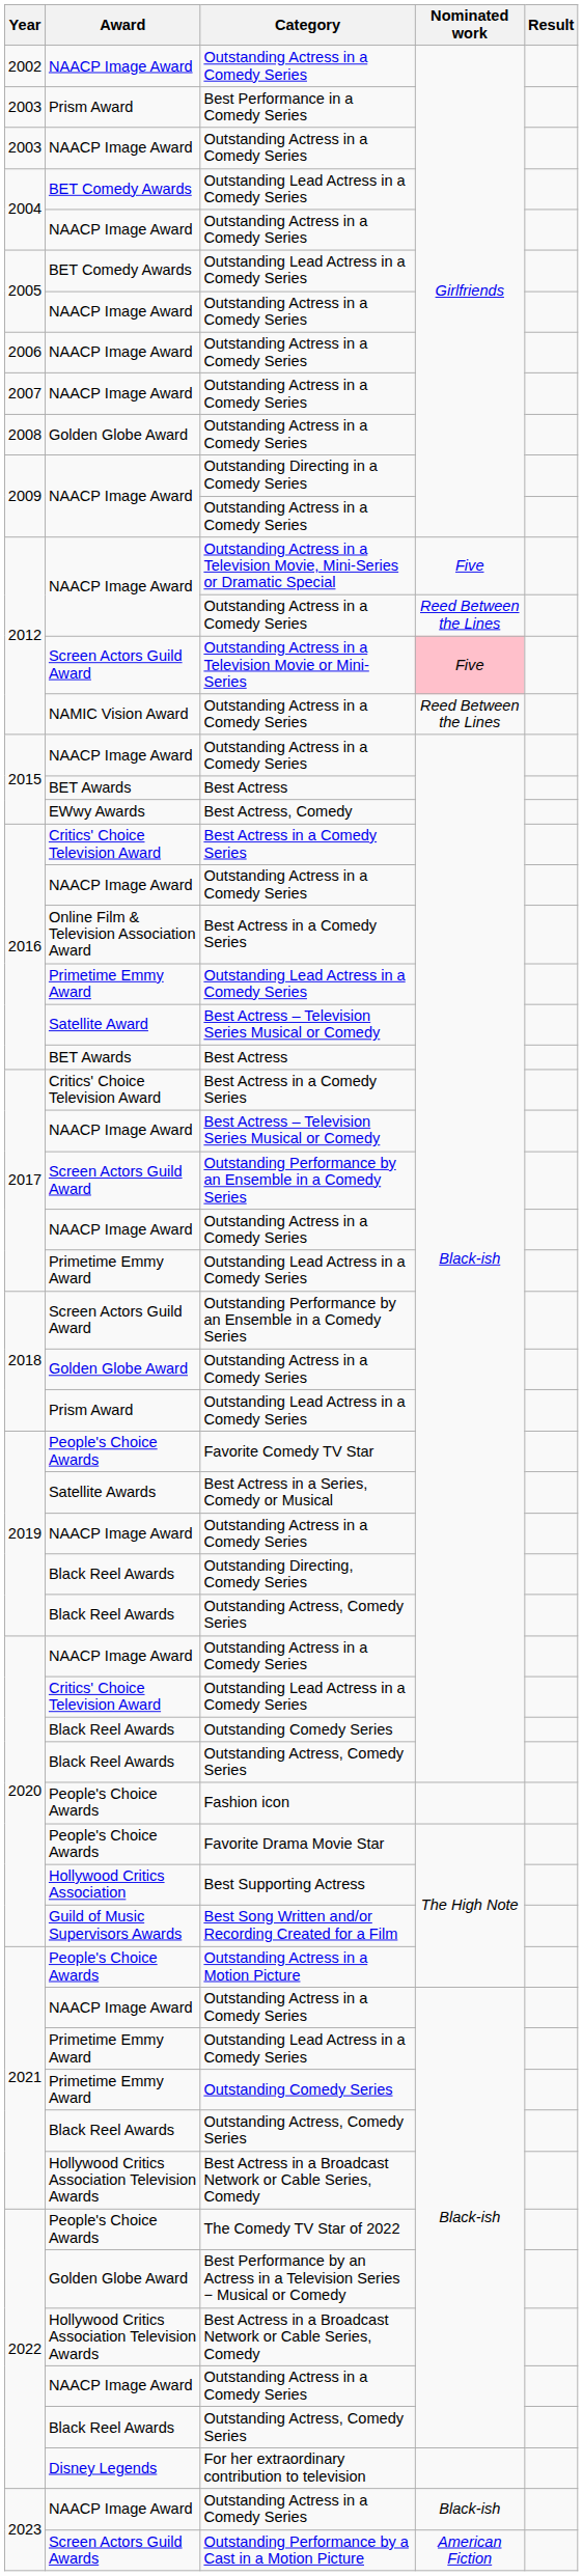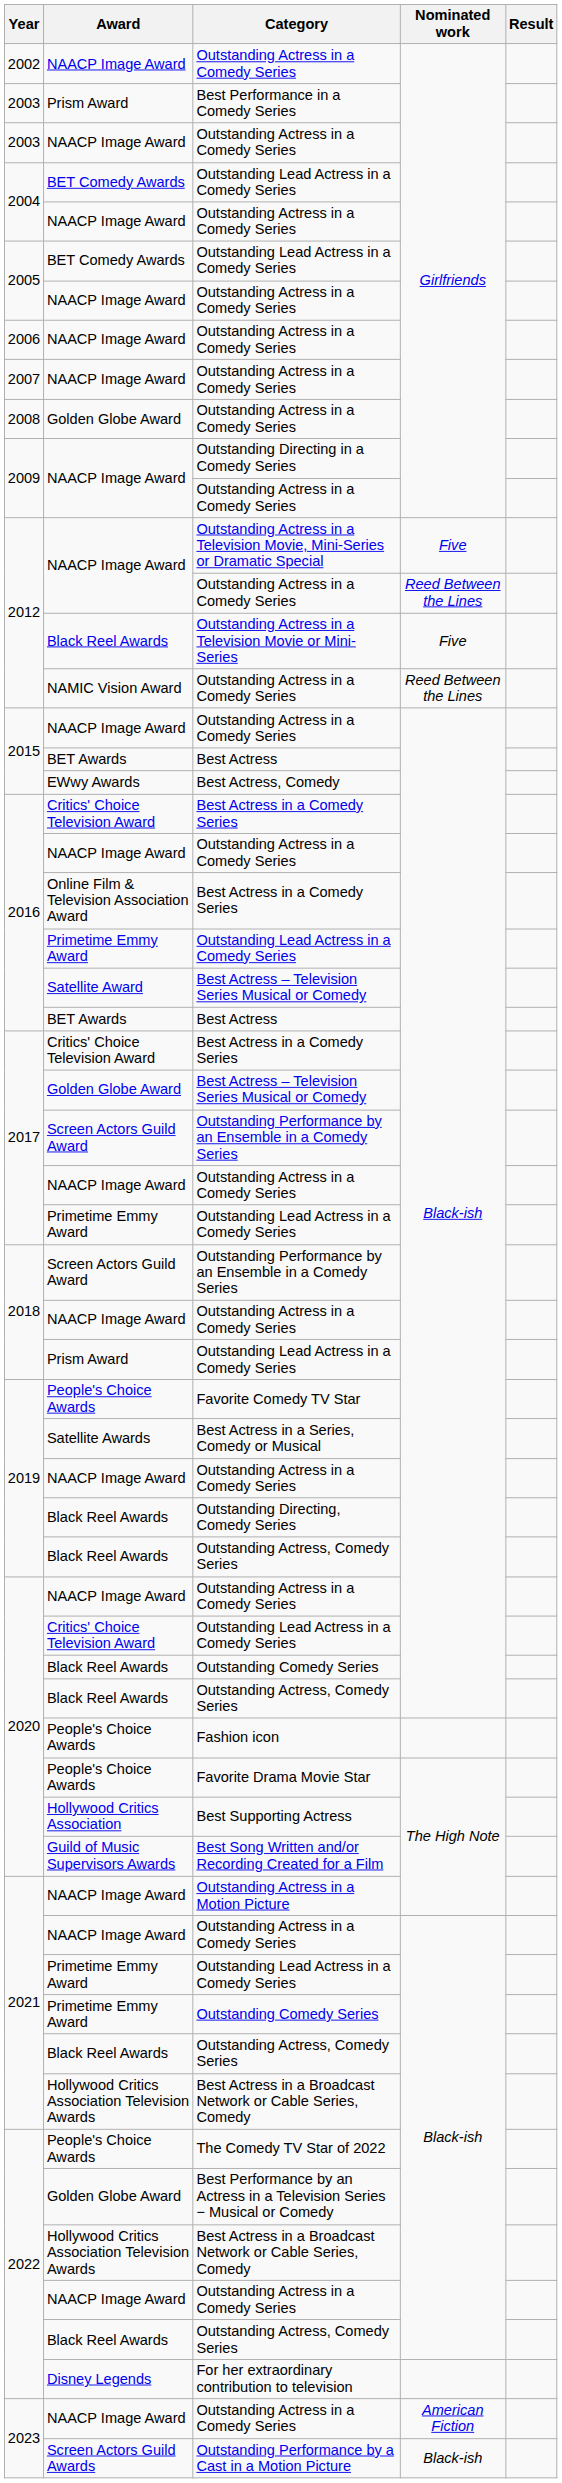Outstanding Actress in a Television Movie or Mini-Series | Award: Screen Actors Guild Award -> Black Reel Awards
Outstanding Actress in a Television Movie or Mini-Series | Nominated work: pink background -> no background
2017 / Best Actress – Television Series Musical or Comedy | Award: NAACP Image Award -> Golden Globe Award
2018 / Outstanding Actress in a Comedy Series | Award: Golden Globe Award -> NAACP Image Award
Outstanding Actress in a Motion Picture | Award: People's Choice Awards -> NAACP Image Award
2023 / Outstanding Actress in a Comedy Series | Nominated work: Black-ish -> American Fiction
Outstanding Performance by a Cast in a Motion Picture | Nominated work: American Fiction -> Black-ish
